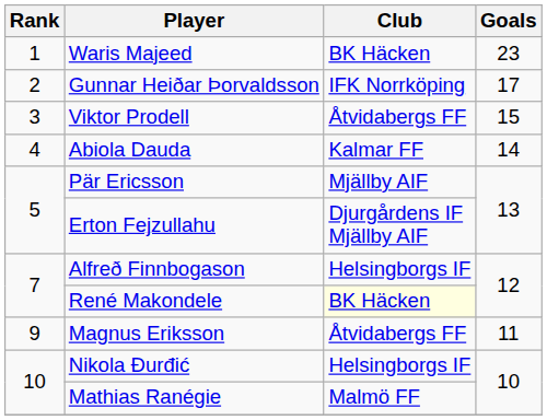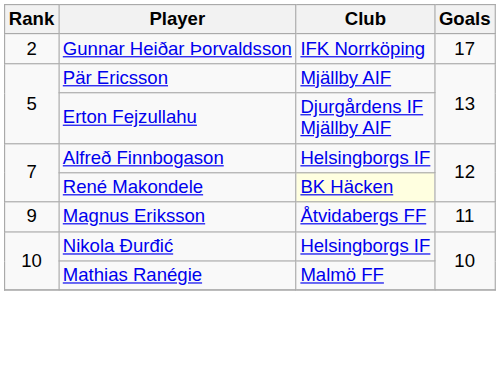- row: 1 | Waris Majeed | BK Häcken | 23
- row: 3 | Viktor Prodell | Åtvidabergs FF | 15
- row: 4 | Abiola Dauda | Kalmar FF | 14
